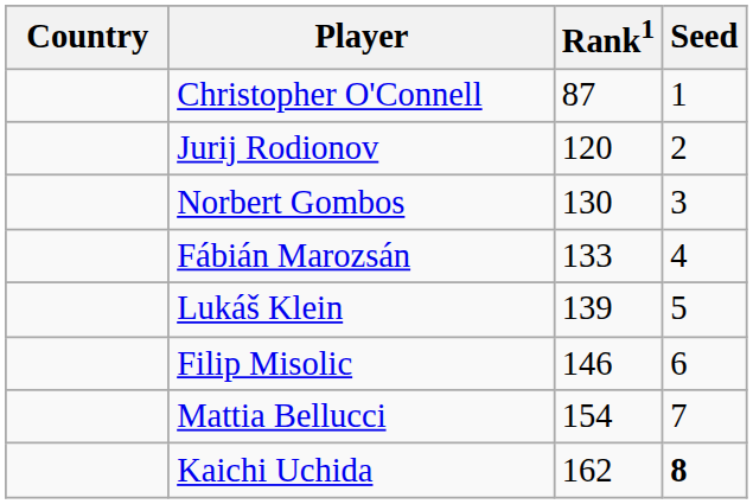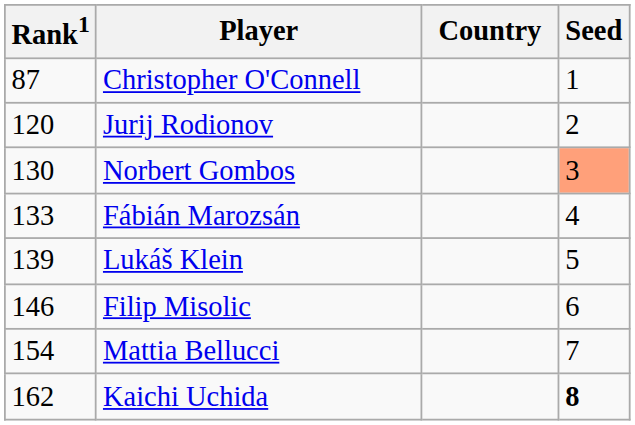columns swapped: Country <-> Rank1
Norbert Gombos | Seed: no background -> lightsalmon background
